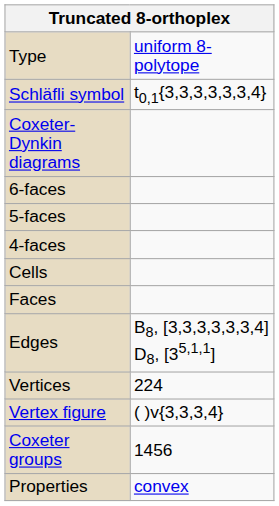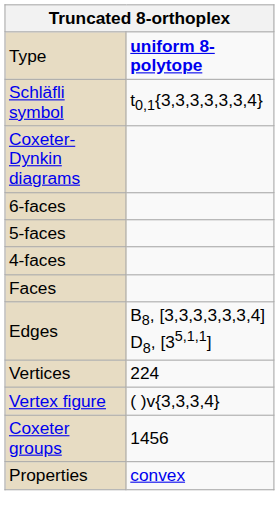Type | column 2: normal -> bold
- row: Cells
